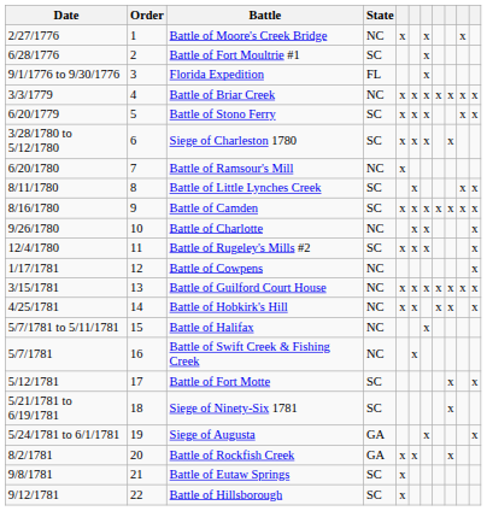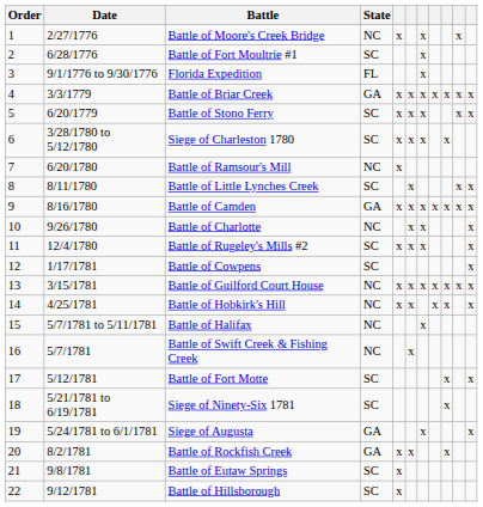columns swapped: Order <-> Date
Battle of Briar Creek | State: NC -> GA
Battle of Camden | State: SC -> GA
Battle of Cowpens | State: NC -> SC
